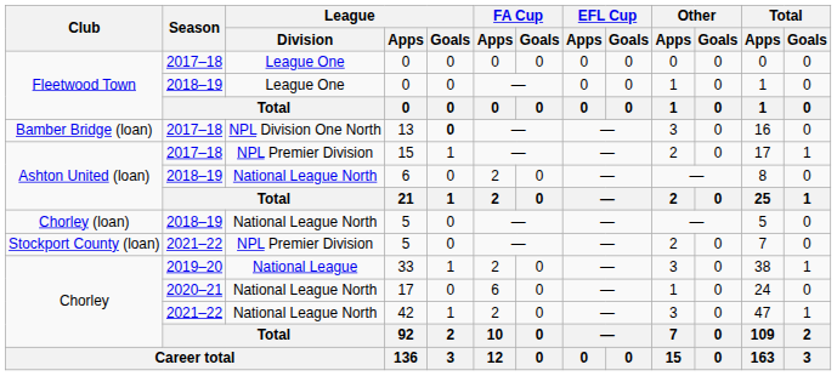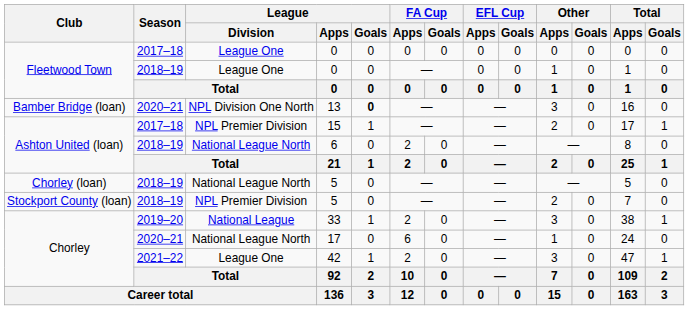13 | Season: 2017–18 -> 2020–21
Stockport County (loan) / 5 | Season: 2021–22 -> 2018–19
42 | League / Division: National League North -> League One
